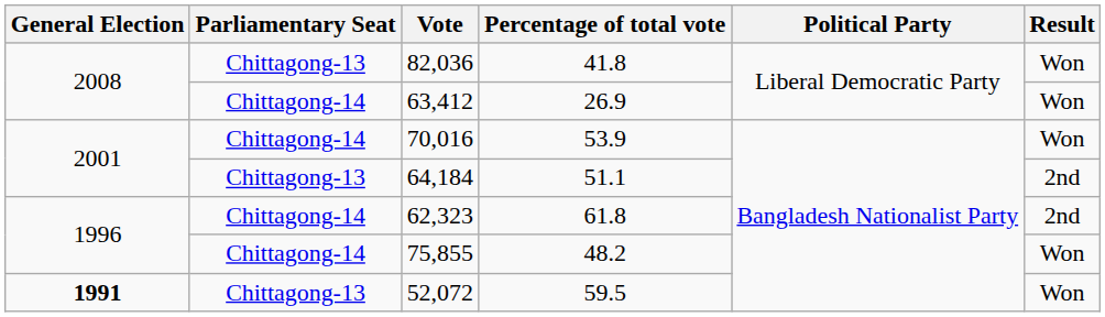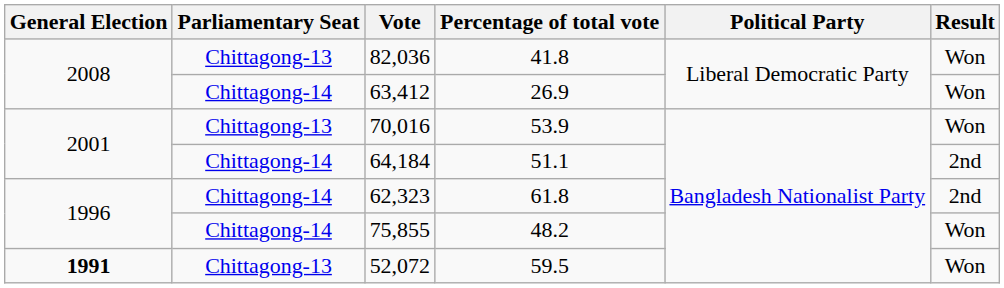70,016 | Parliamentary Seat: Chittagong-14 -> Chittagong-13
64,184 | Parliamentary Seat: Chittagong-13 -> Chittagong-14
